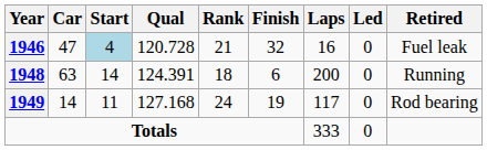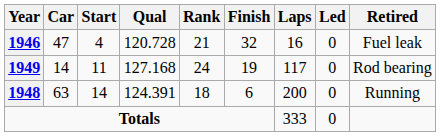1946 | Start: lightblue background -> no background
rows swapped: 1948 <-> 1949
